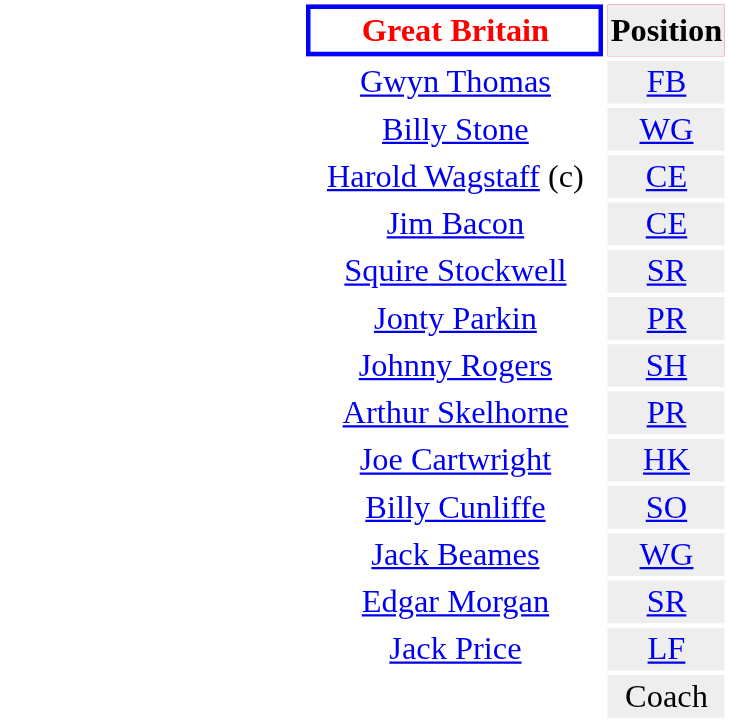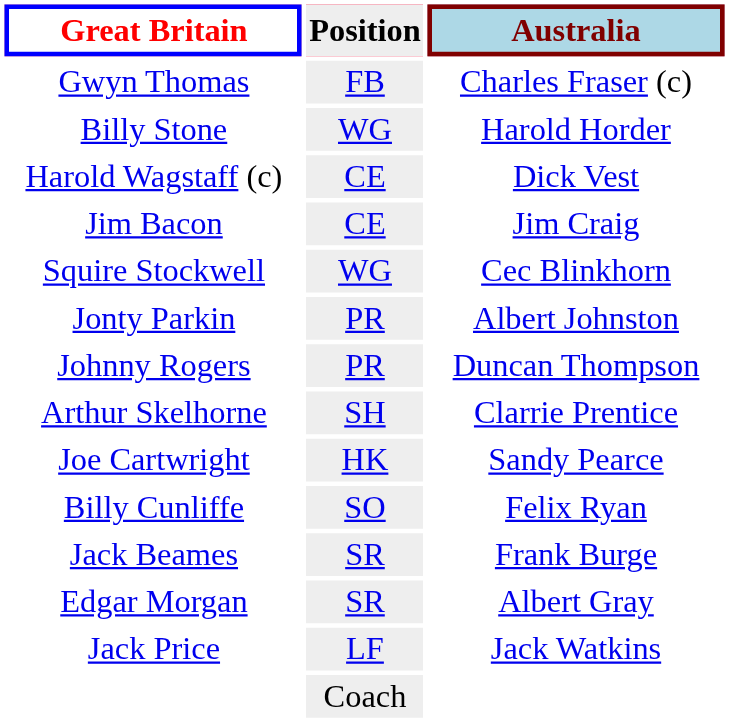+ column: Australia | Charles Fraser (c) | Harold Horder | Dick Vest | Jim Craig | Cec Blinkhorn | Albert Johnston | Duncan Thompson | Clarrie Prentice | Sandy Pearce | Felix Ryan | Frank Burge | Albert Gray | Jack Watkins
Squire Stockwell | Position: SR -> WG
Johnny Rogers | Position: SH -> PR
Arthur Skelhorne | Position: PR -> SH
Jack Beames | Position: WG -> SR
